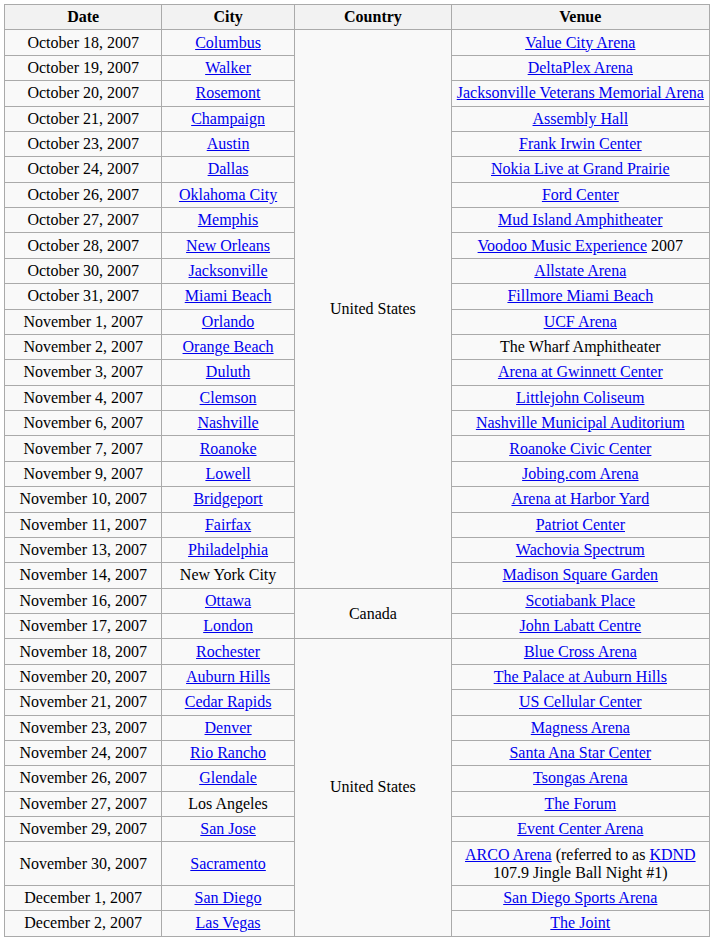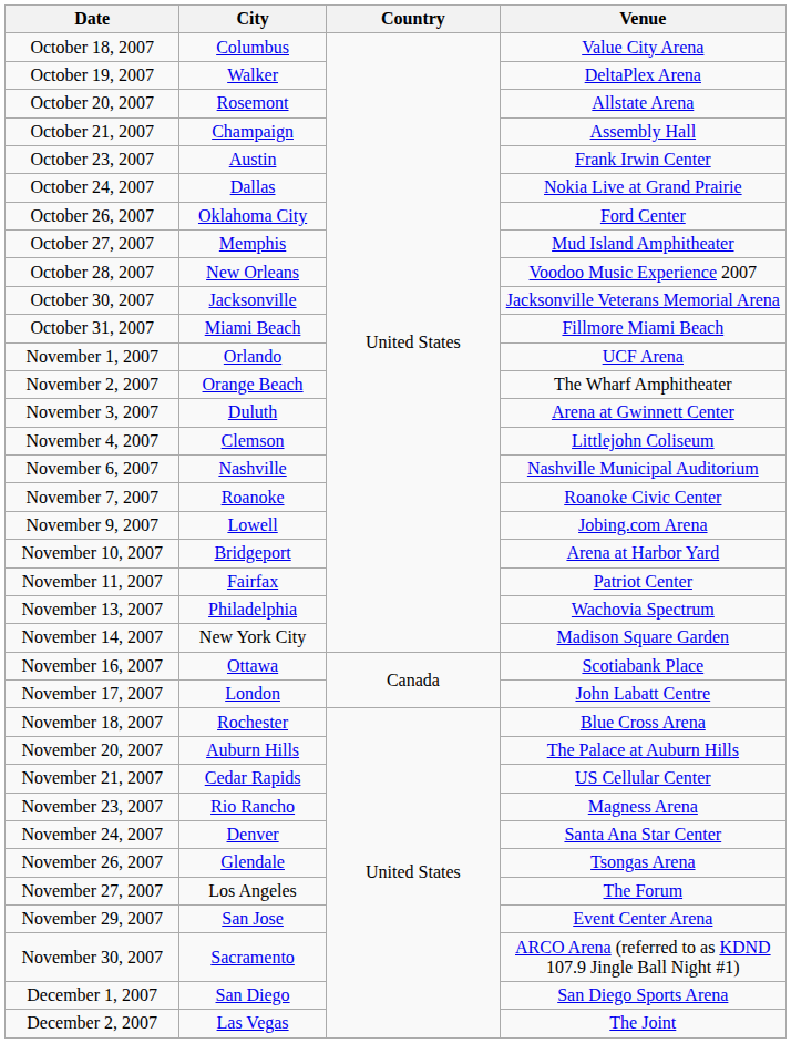October 20, 2007 | Venue: Jacksonville Veterans Memorial Arena -> Allstate Arena
October 30, 2007 | Venue: Allstate Arena -> Jacksonville Veterans Memorial Arena
November 23, 2007 | City: Denver -> Rio Rancho
November 24, 2007 | City: Rio Rancho -> Denver
